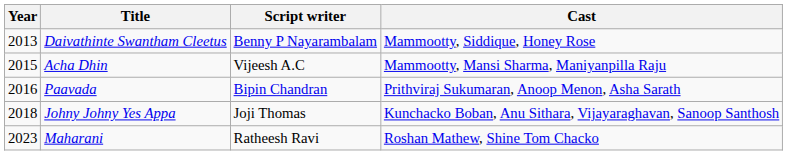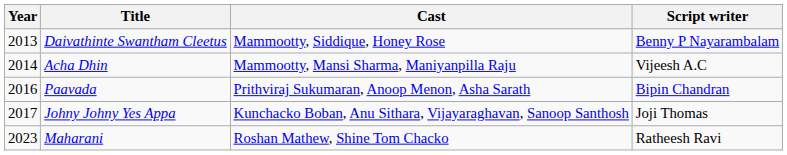columns swapped: Cast <-> Script writer
Acha Dhin | Year: 2015 -> 2014
Johny Johny Yes Appa | Year: 2018 -> 2017
